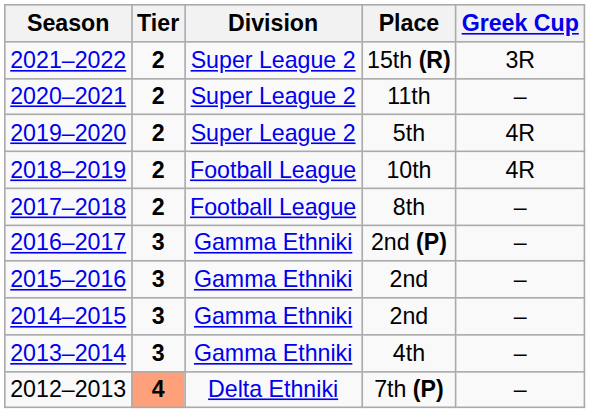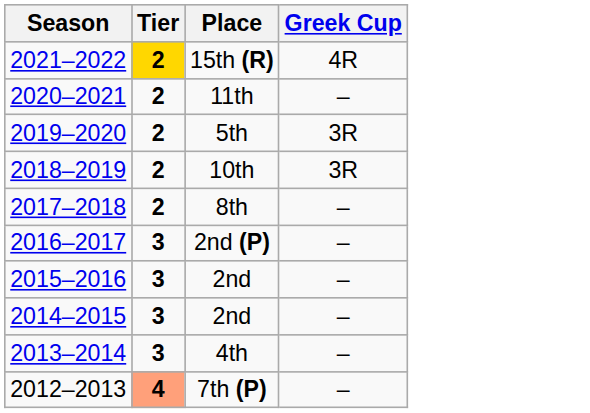- column: Division | Super League 2 | Super League 2 | Super League 2 | Football League | Football League | Gamma Ethniki | Gamma Ethniki | Gamma Ethniki | Gamma Ethniki | Delta Ethniki
15th (R) | Tier: no background -> gold background
15th (R) | Greek Cup: 3R -> 4R
5th | Greek Cup: 4R -> 3R
10th | Greek Cup: 4R -> 3R
